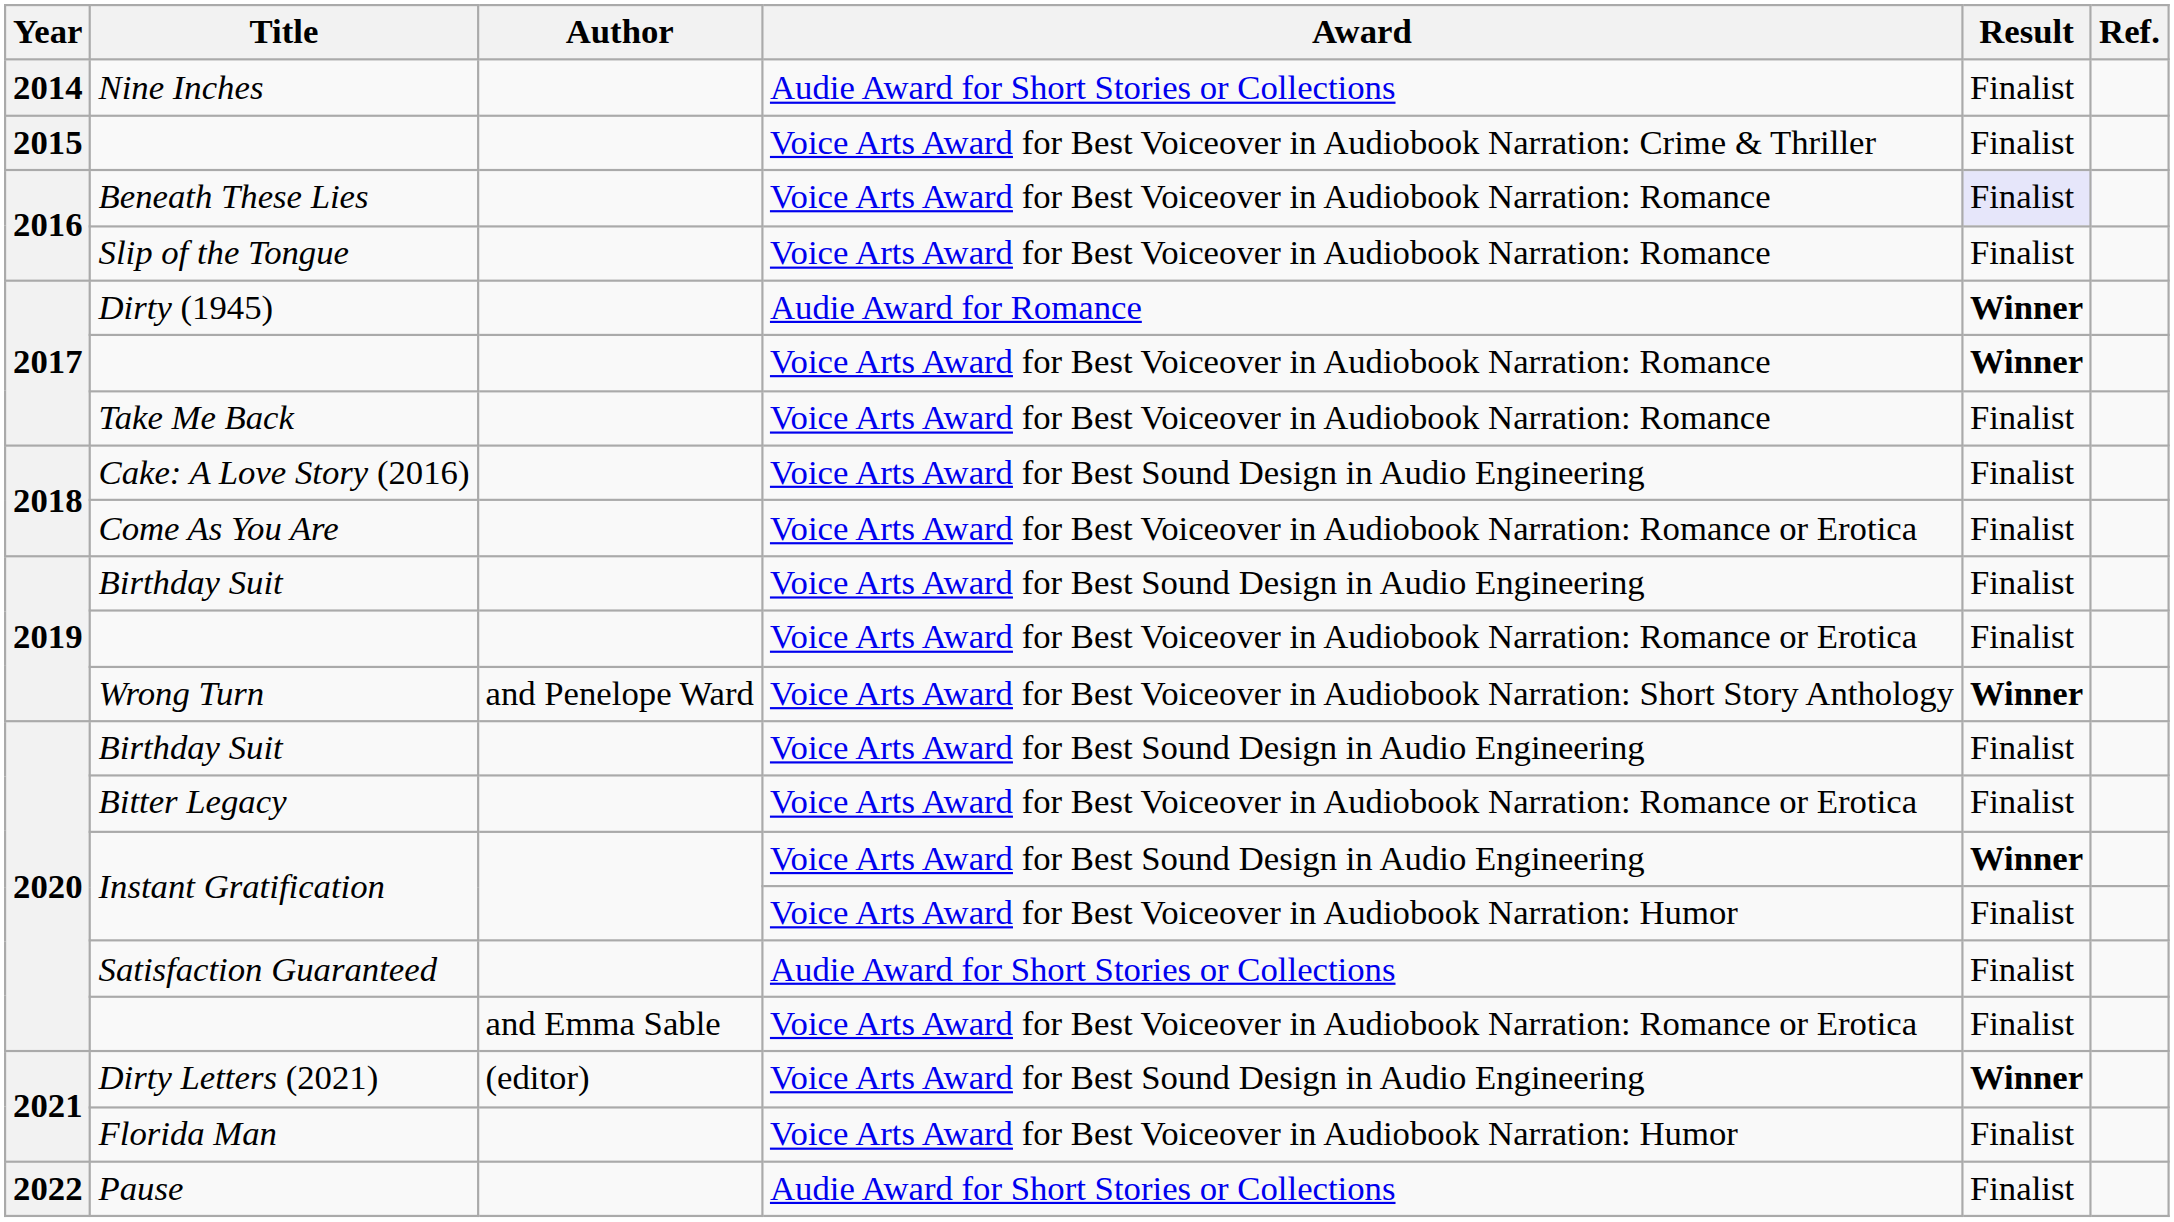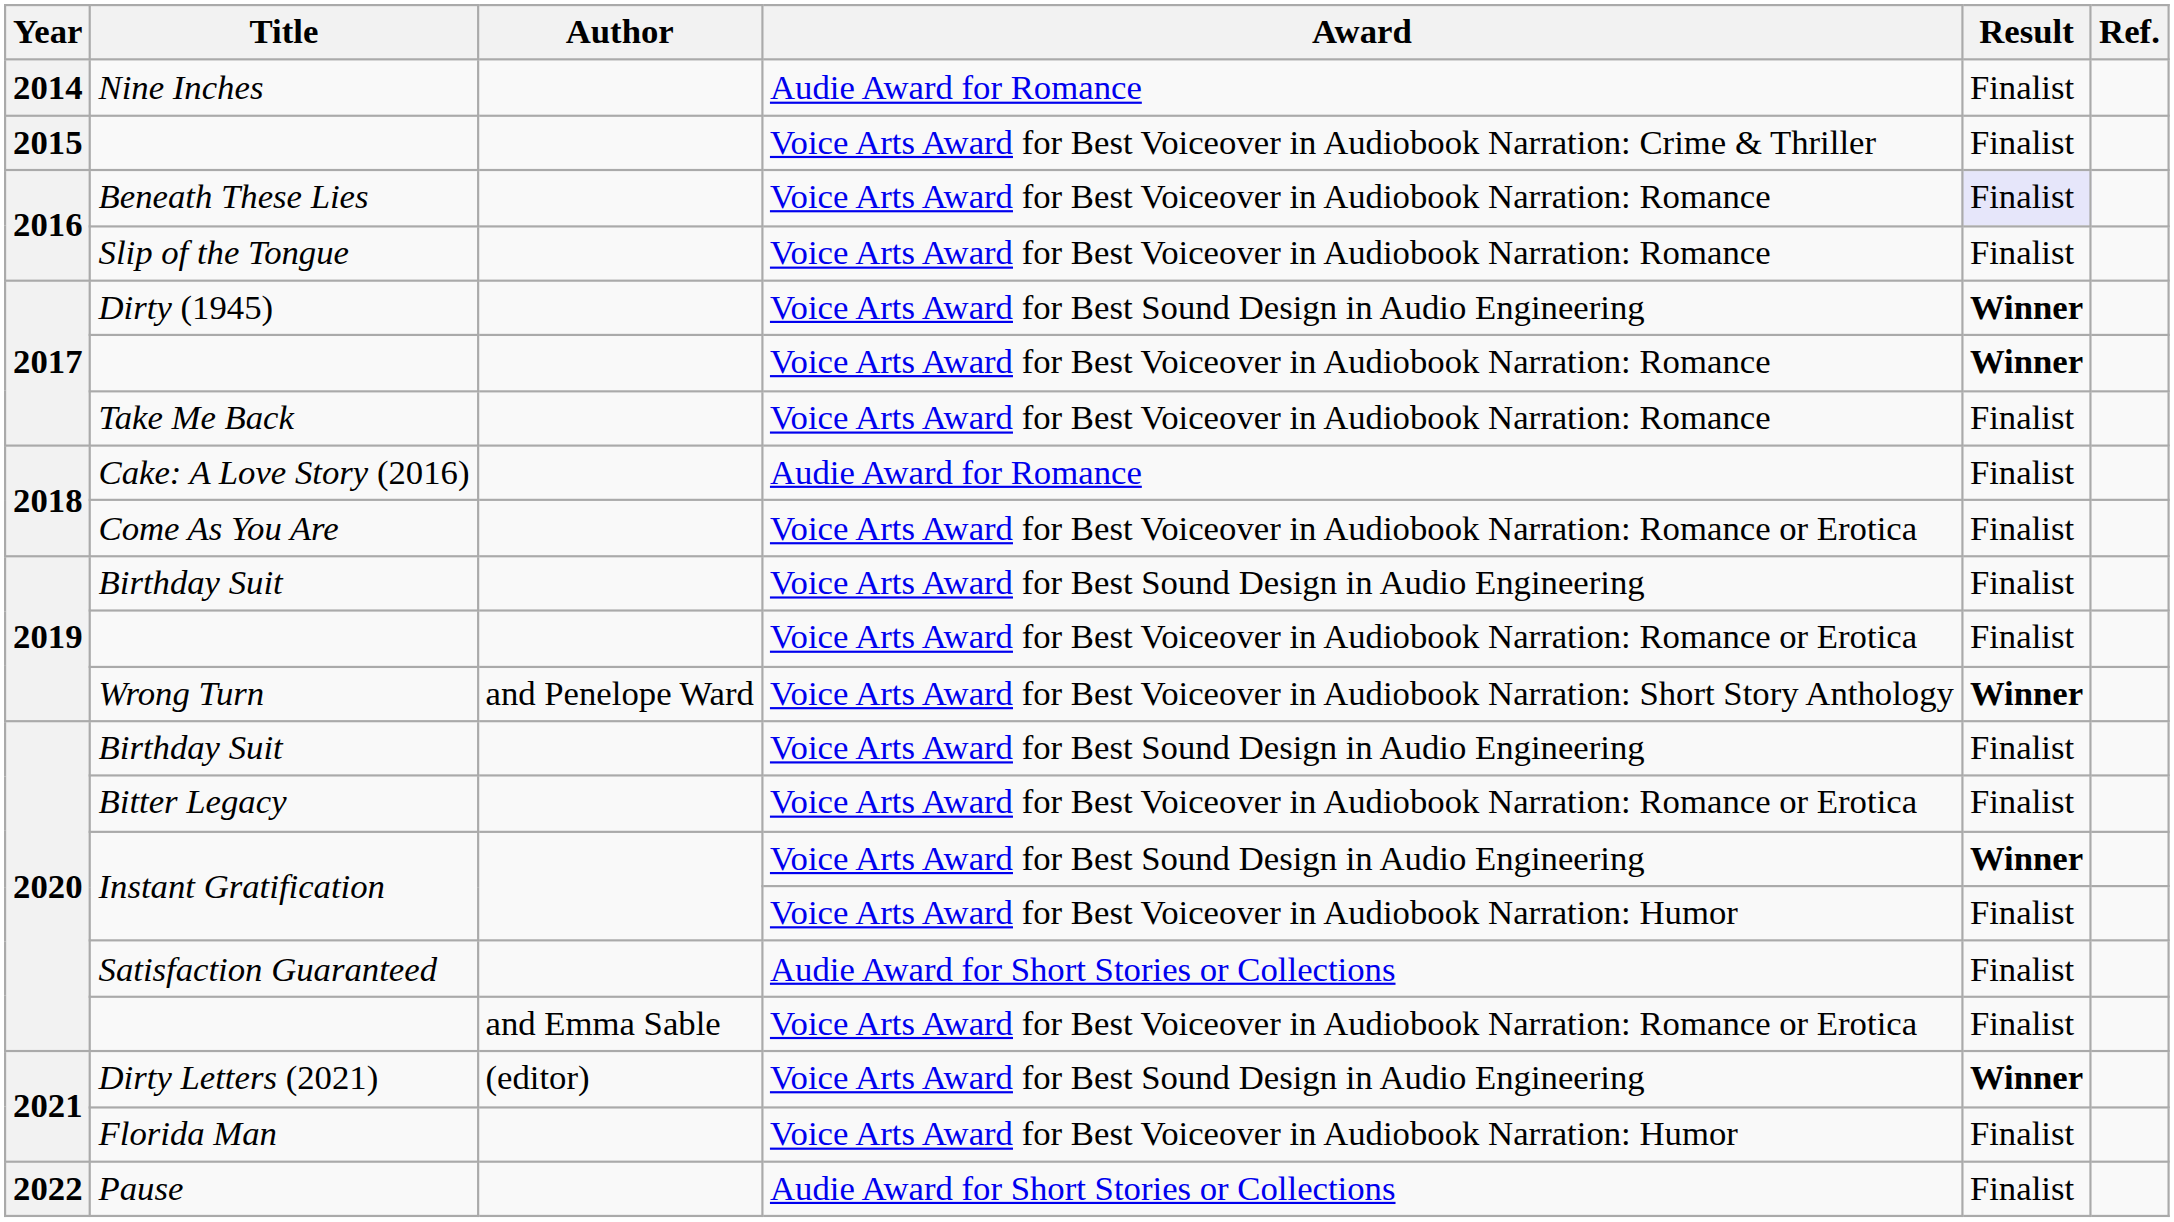Nine Inches | Award: Audie Award for Short Stories or Collections -> Audie Award for Romance
Dirty (1945) | Award: Audie Award for Romance -> Voice Arts Award for Best Sound Design in Audio Engineering
Cake: A Love Story (2016) | Award: Voice Arts Award for Best Sound Design in Audio Engineering -> Audie Award for Romance
